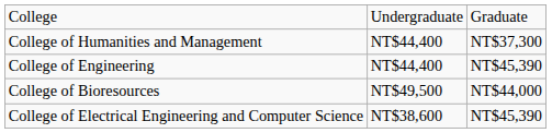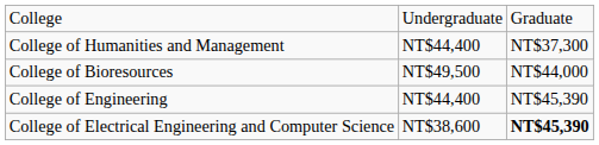rows swapped: College of Engineering <-> College of Bioresources
College of Electrical Engineering and Computer Science | column 3: normal -> bold
